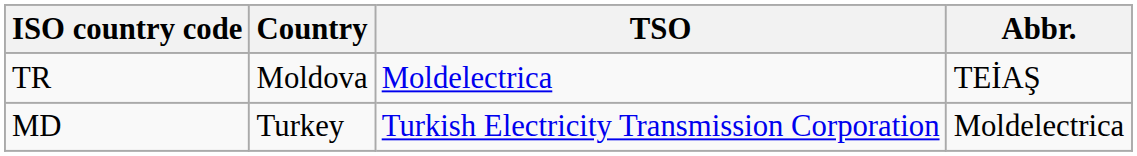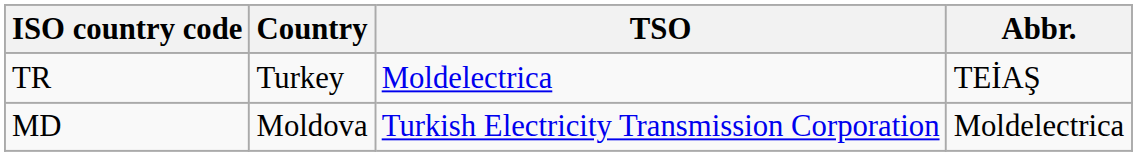TR | Country: Moldova -> Turkey
MD | Country: Turkey -> Moldova
